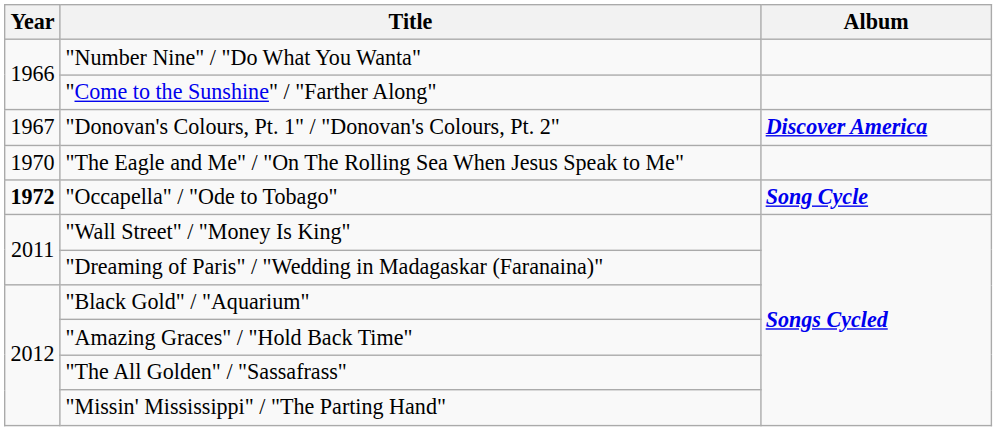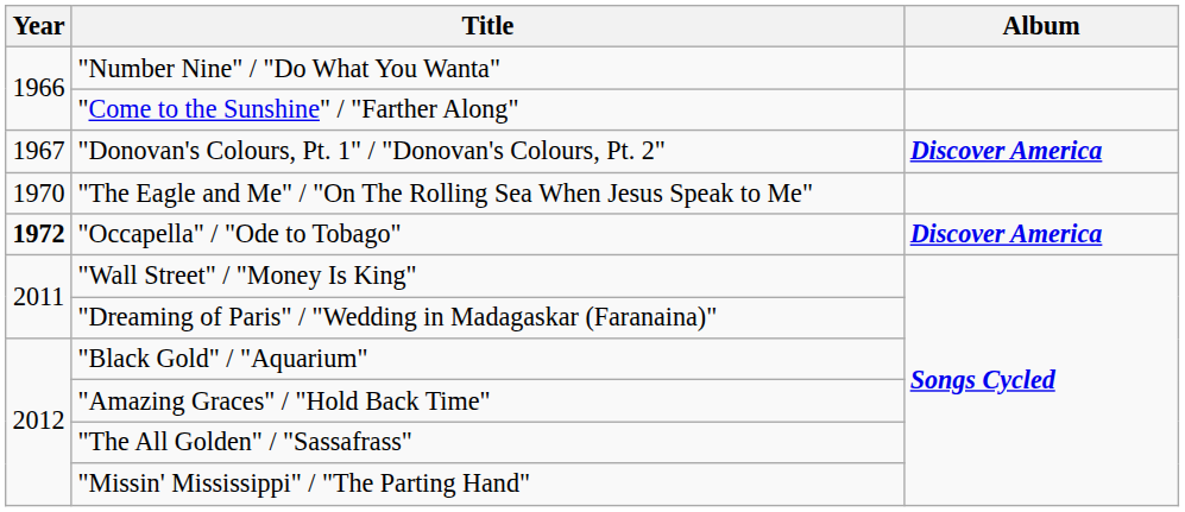"Occapella" / "Ode to Tobago" | Album: Song Cycle -> Discover America
